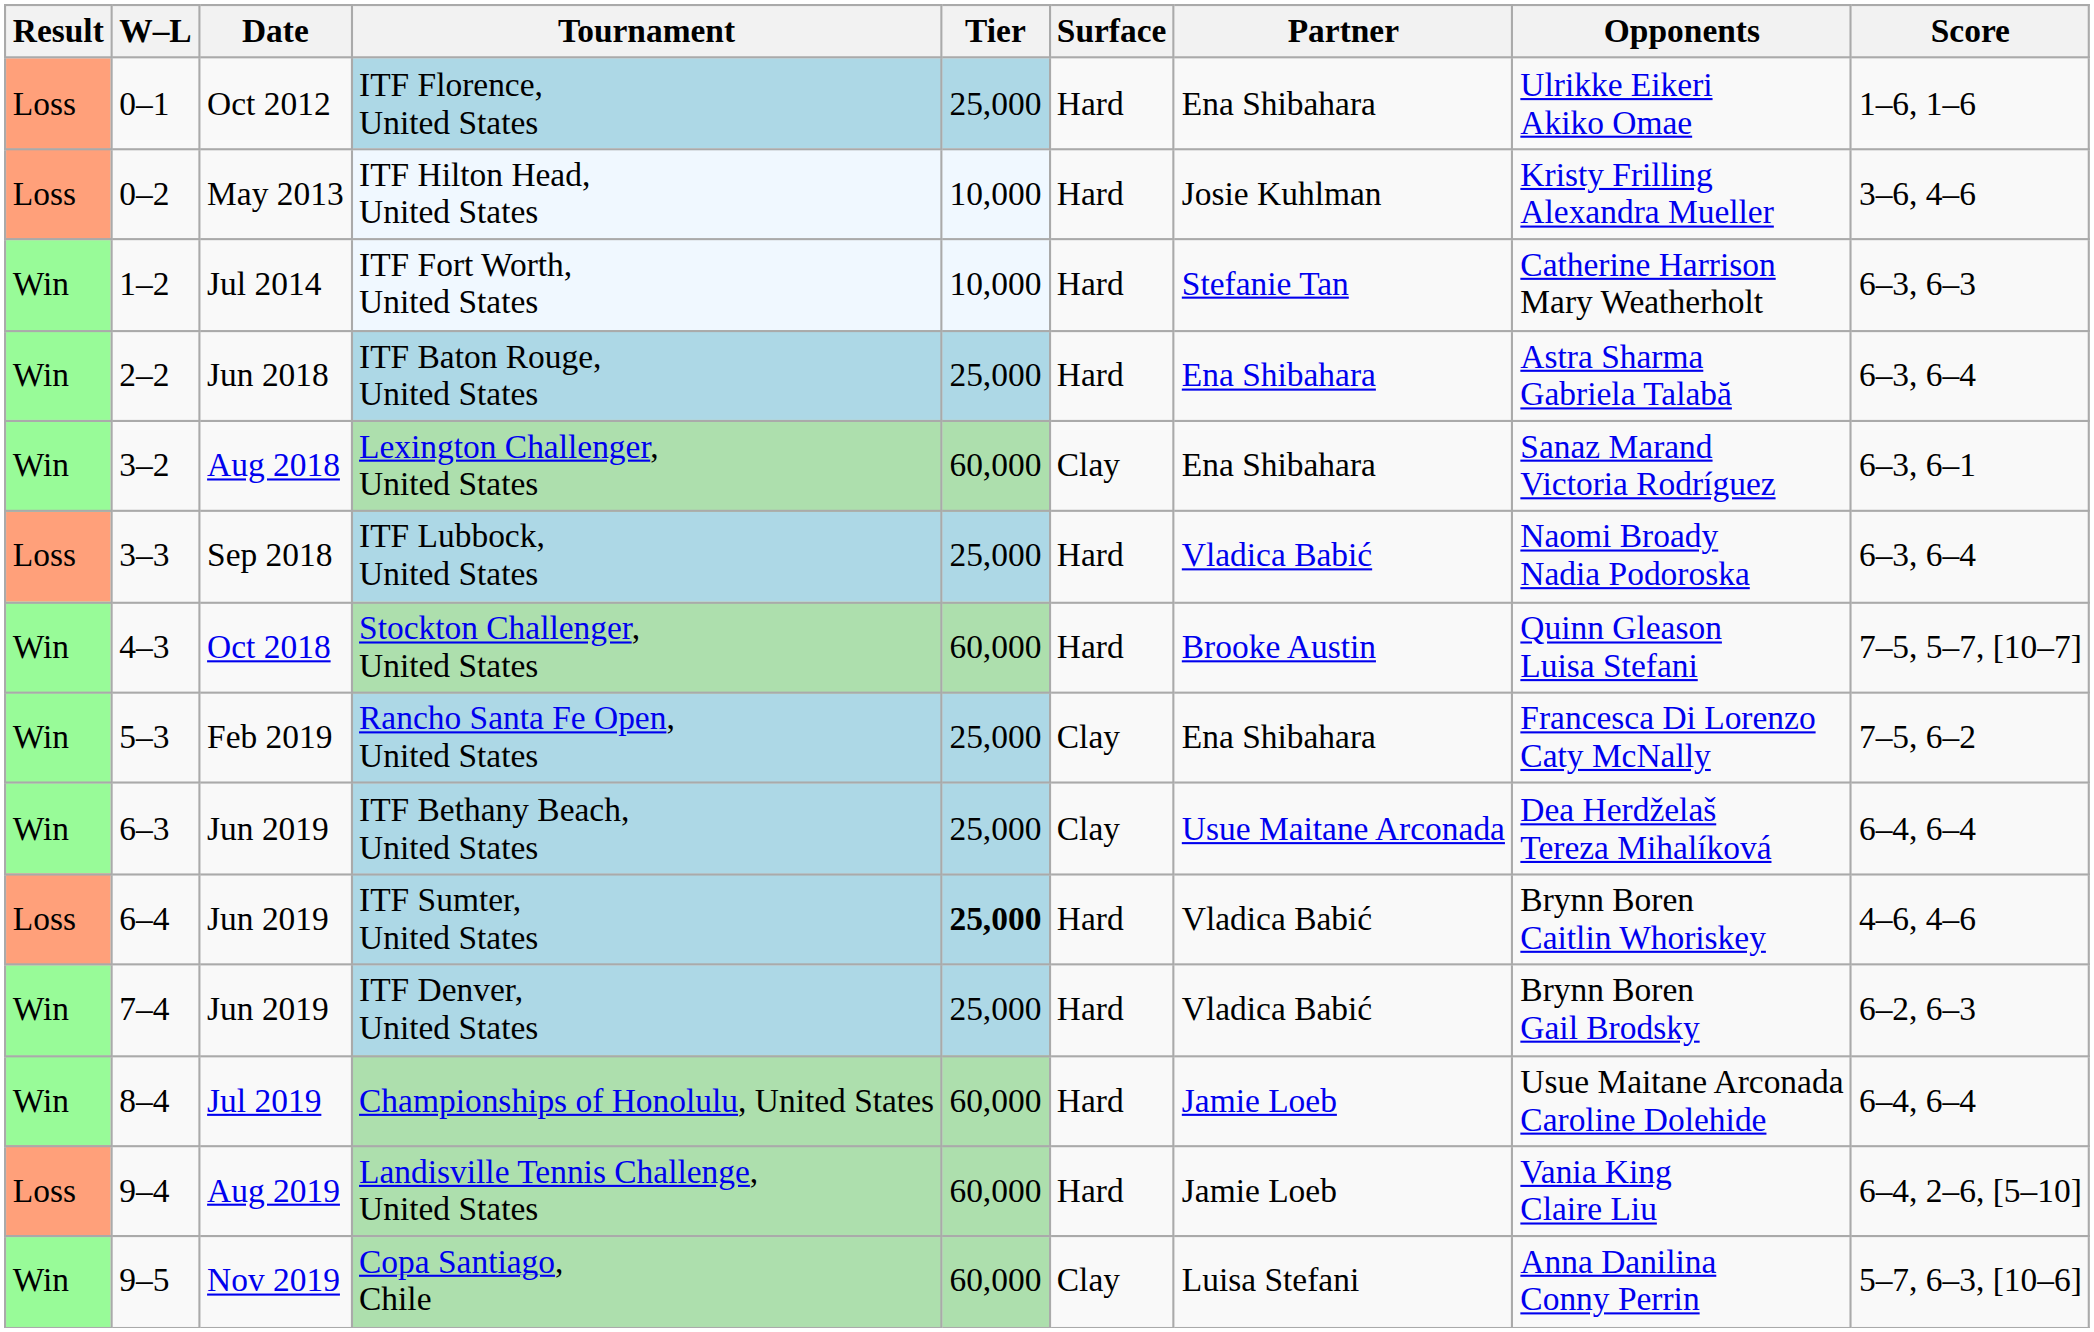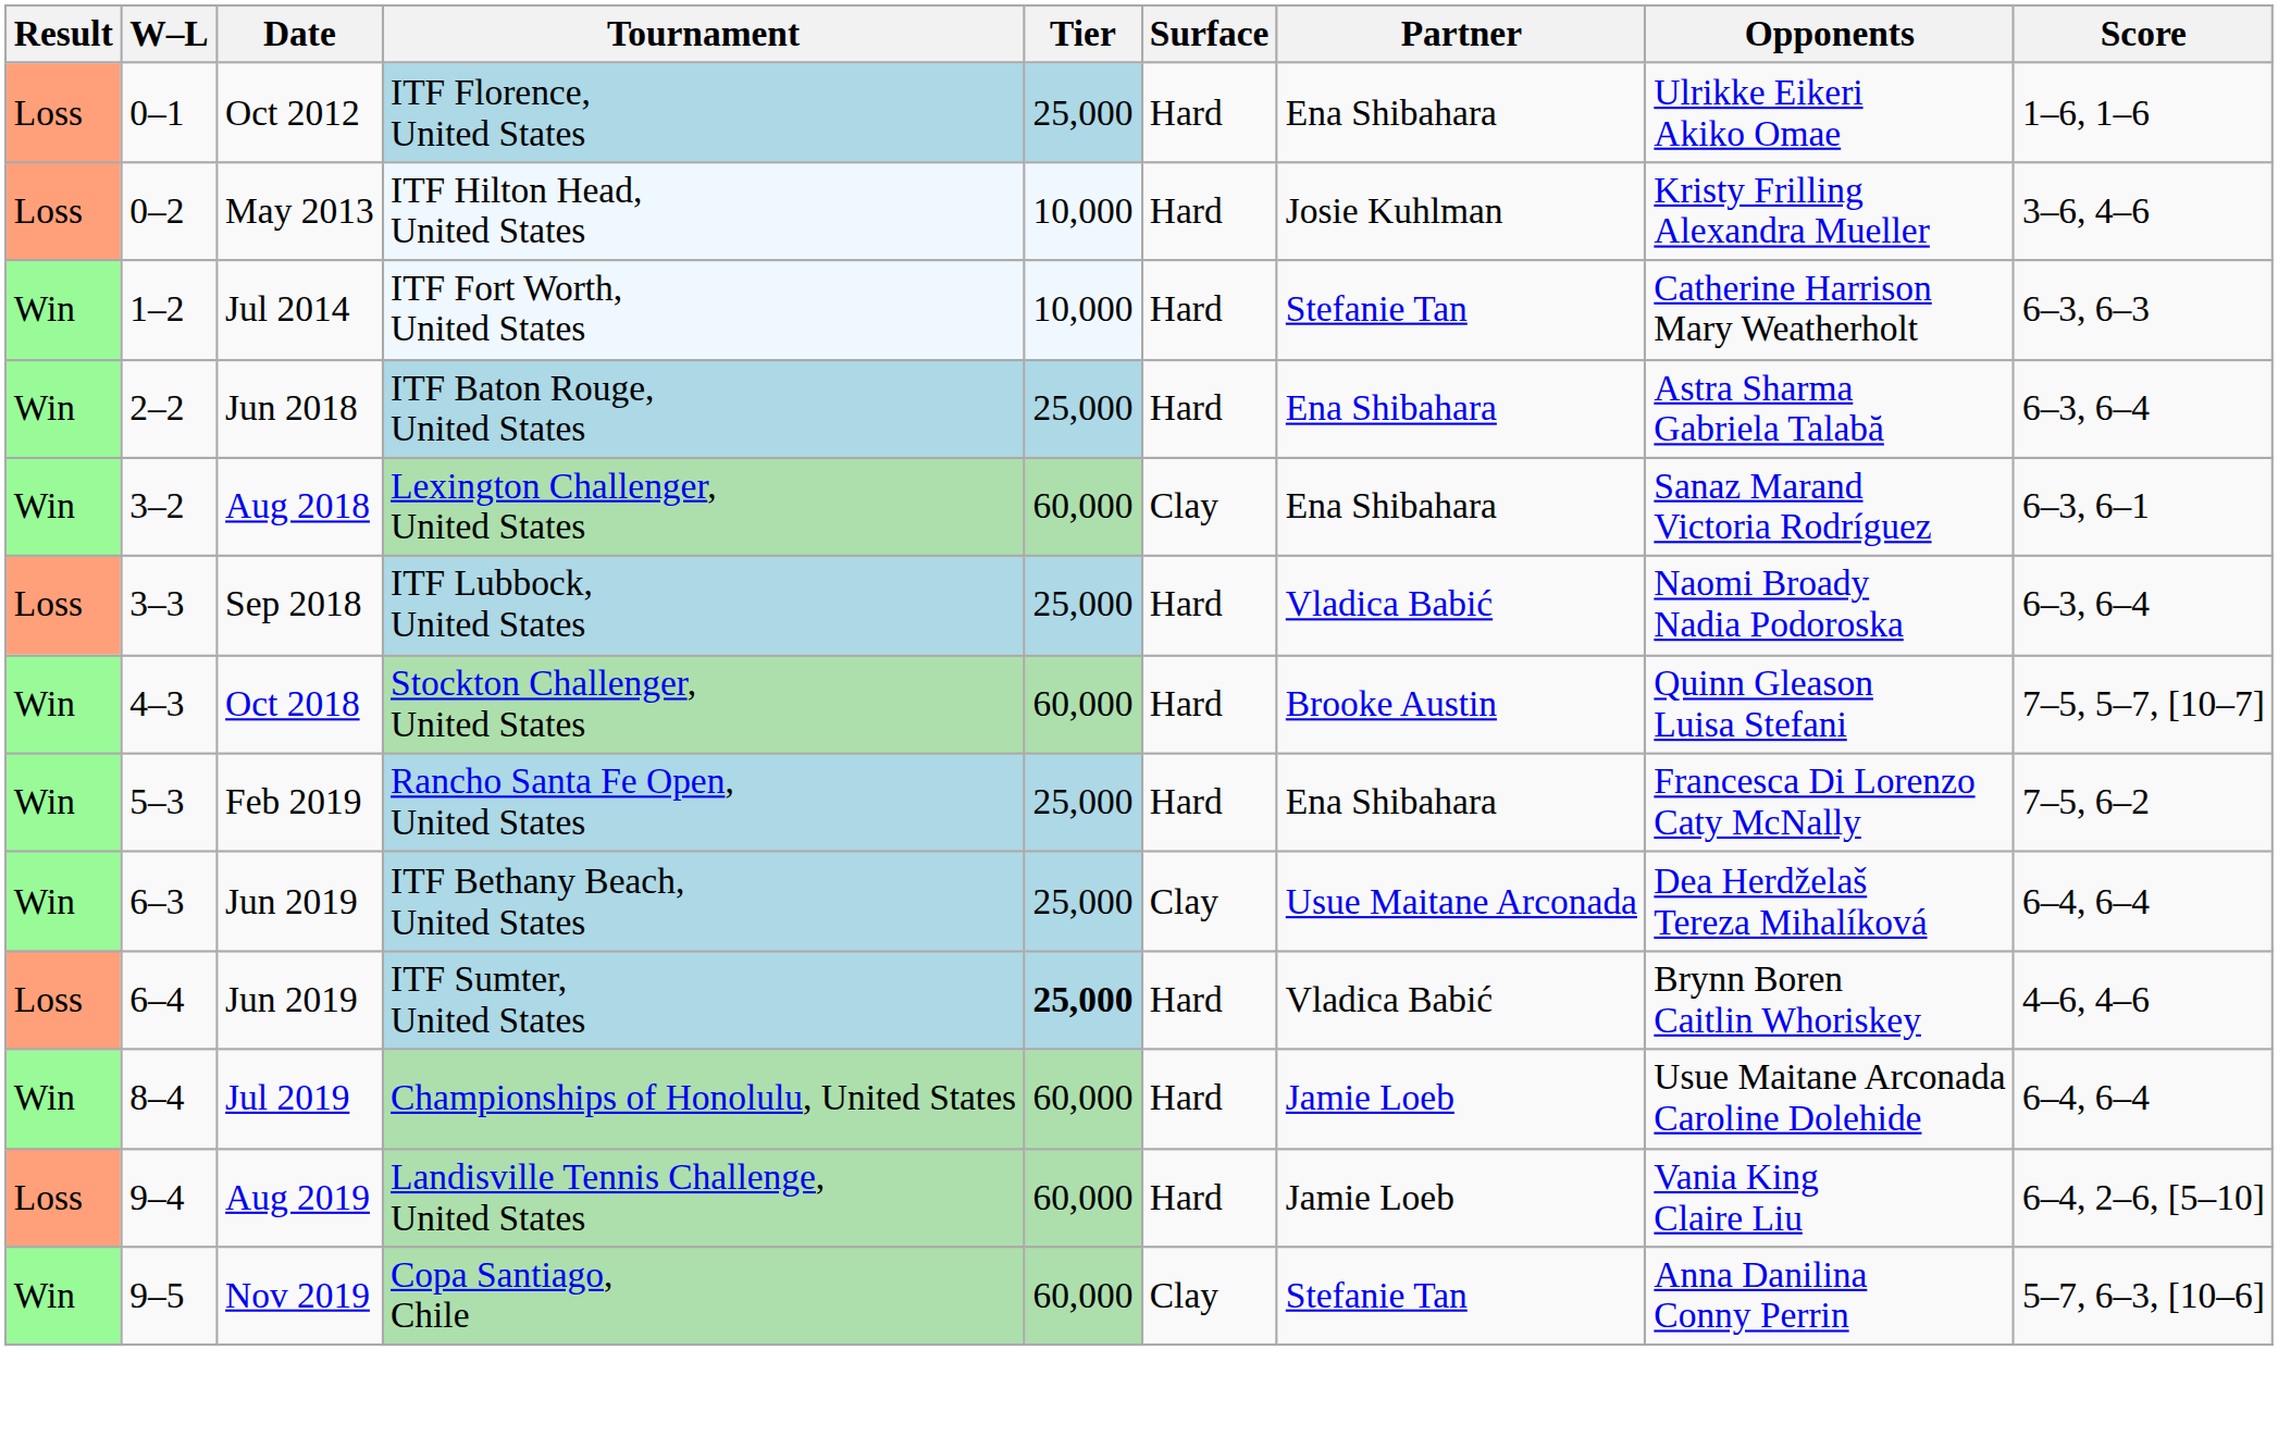Rancho Santa Fe Open, United States | Surface: Clay -> Hard
- row: Win | 7–4 | Jun 2019 | ITF Denver, United States | 25,000 | Hard | Vladica Babić | Brynn Boren Gail Brodsky | 6–2, 6–3
Copa Santiago, Chile | Partner: Luisa Stefani -> Stefanie Tan
